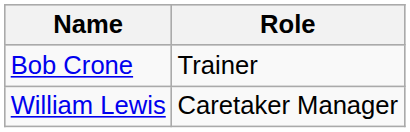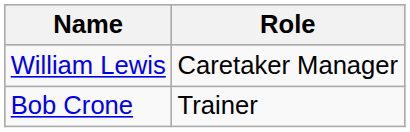rows swapped: William Lewis <-> Bob Crone
